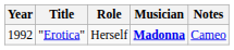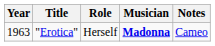"Erotica" | Year: 1992 -> 1963
